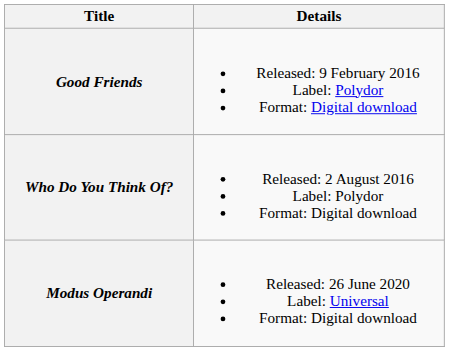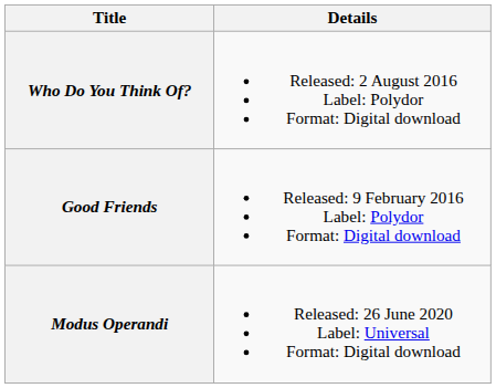rows swapped: Good Friends <-> Who Do You Think Of?
